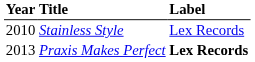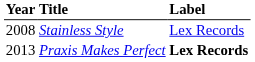Stainless Style | Year: 2010 -> 2008
